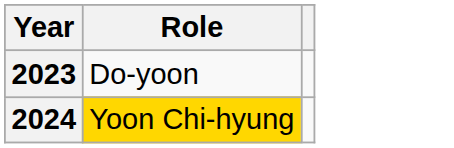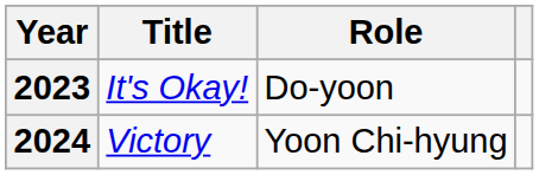+ column: Title | It's Okay! | Victory
2024 | Role: gold background -> no background
